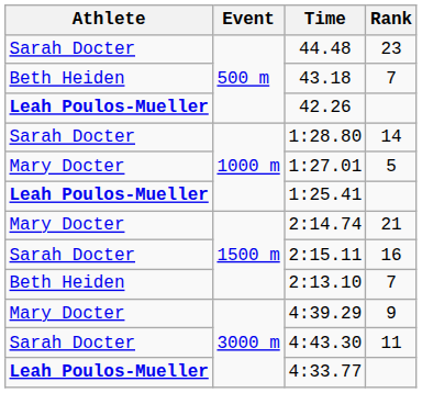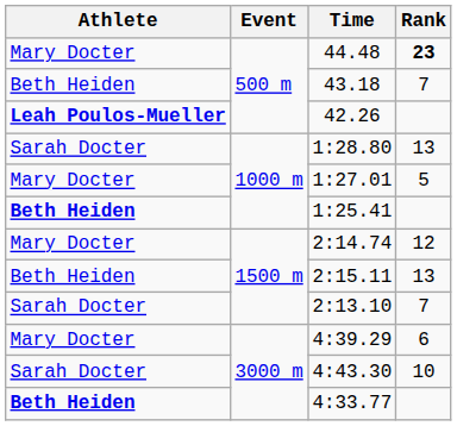44.48 | Athlete: Sarah Docter -> Mary Docter
44.48 | Rank: normal -> bold
1:28.80 | Rank: 14 -> 13
1:25.41 | Athlete: Leah Poulos-Mueller -> Beth Heiden
2:14.74 | Rank: 21 -> 12
2:15.11 | Athlete: Sarah Docter -> Beth Heiden
2:15.11 | Rank: 16 -> 13
2:13.10 | Athlete: Beth Heiden -> Sarah Docter
4:39.29 | Rank: 9 -> 6
4:43.30 | Rank: 11 -> 10
4:33.77 | Athlete: Leah Poulos-Mueller -> Beth Heiden
